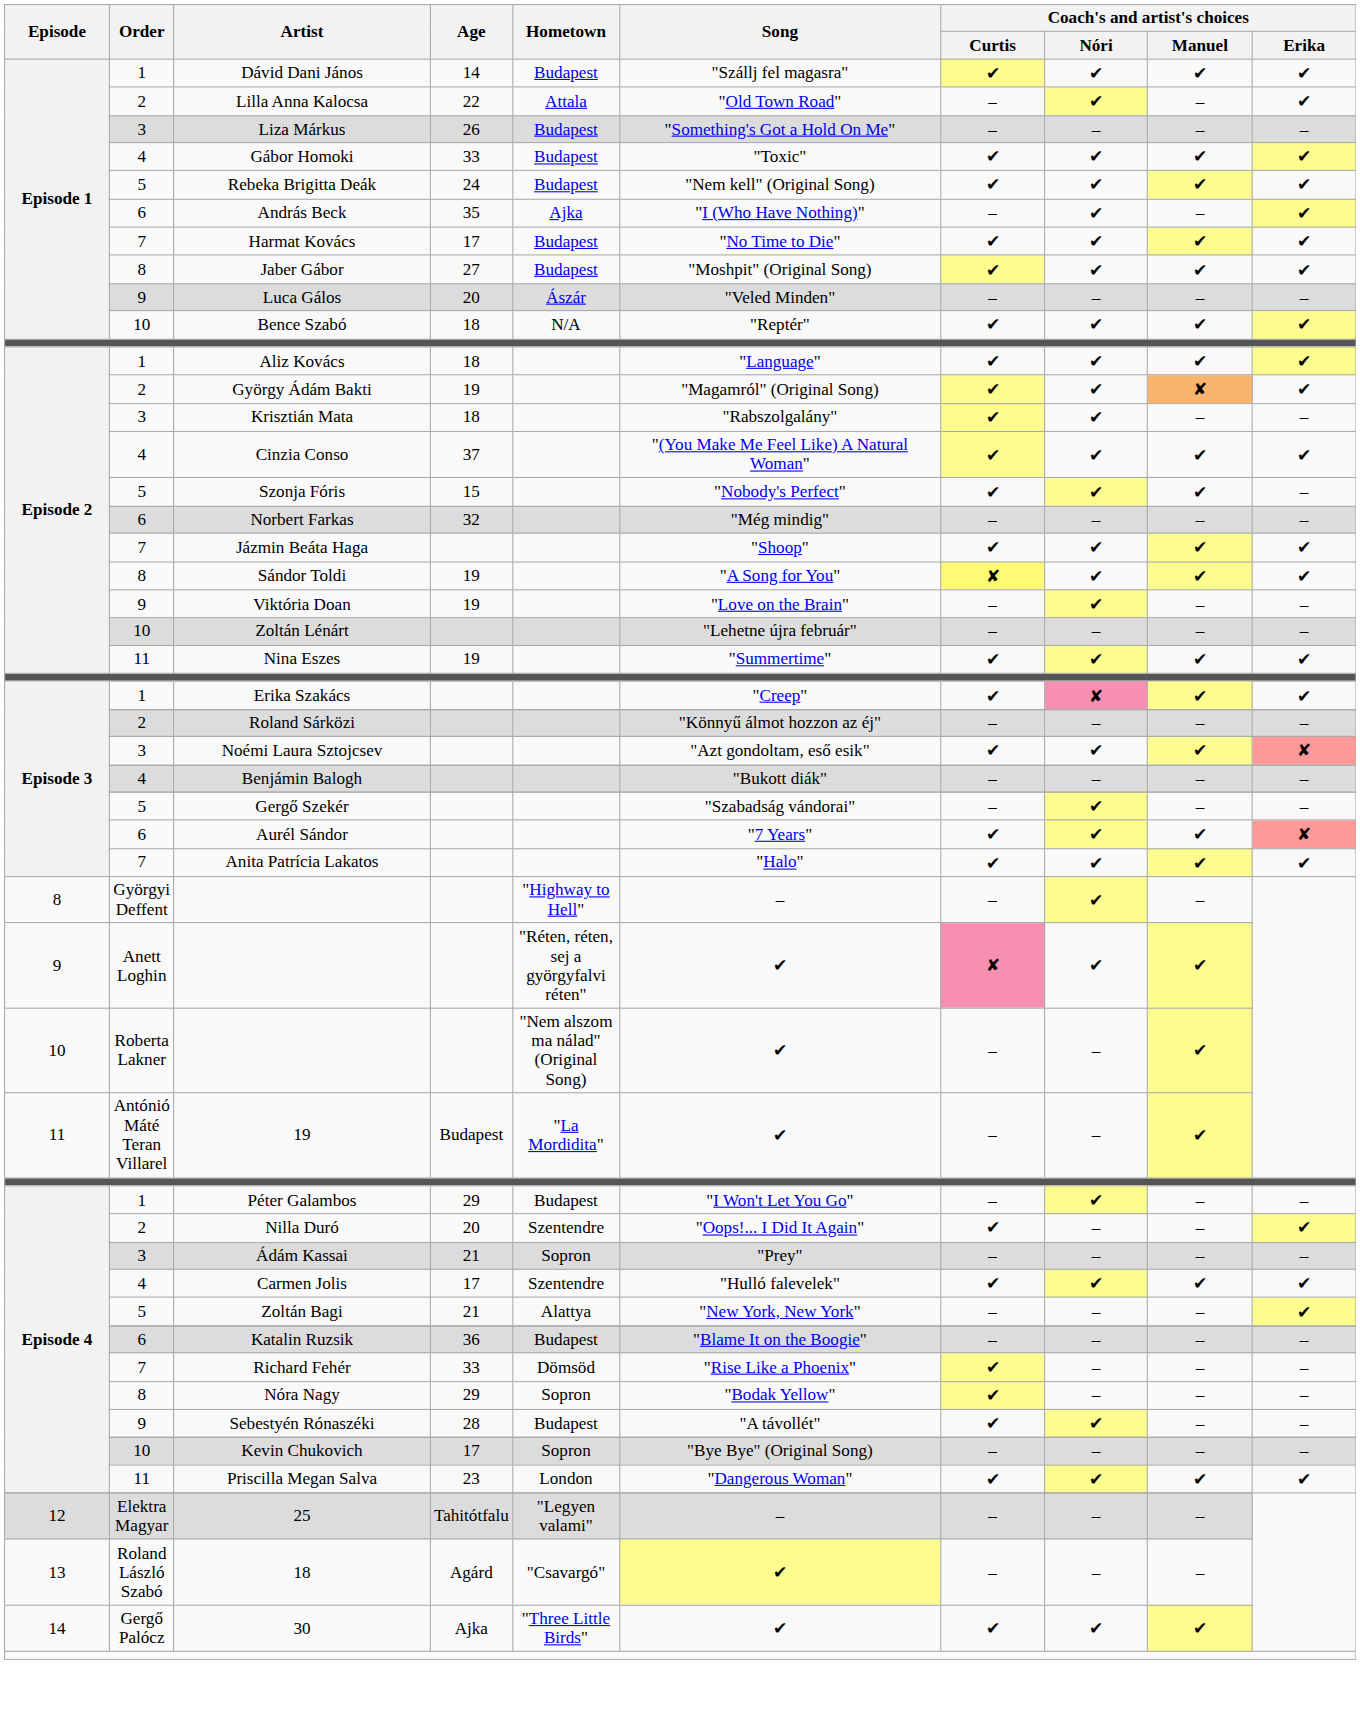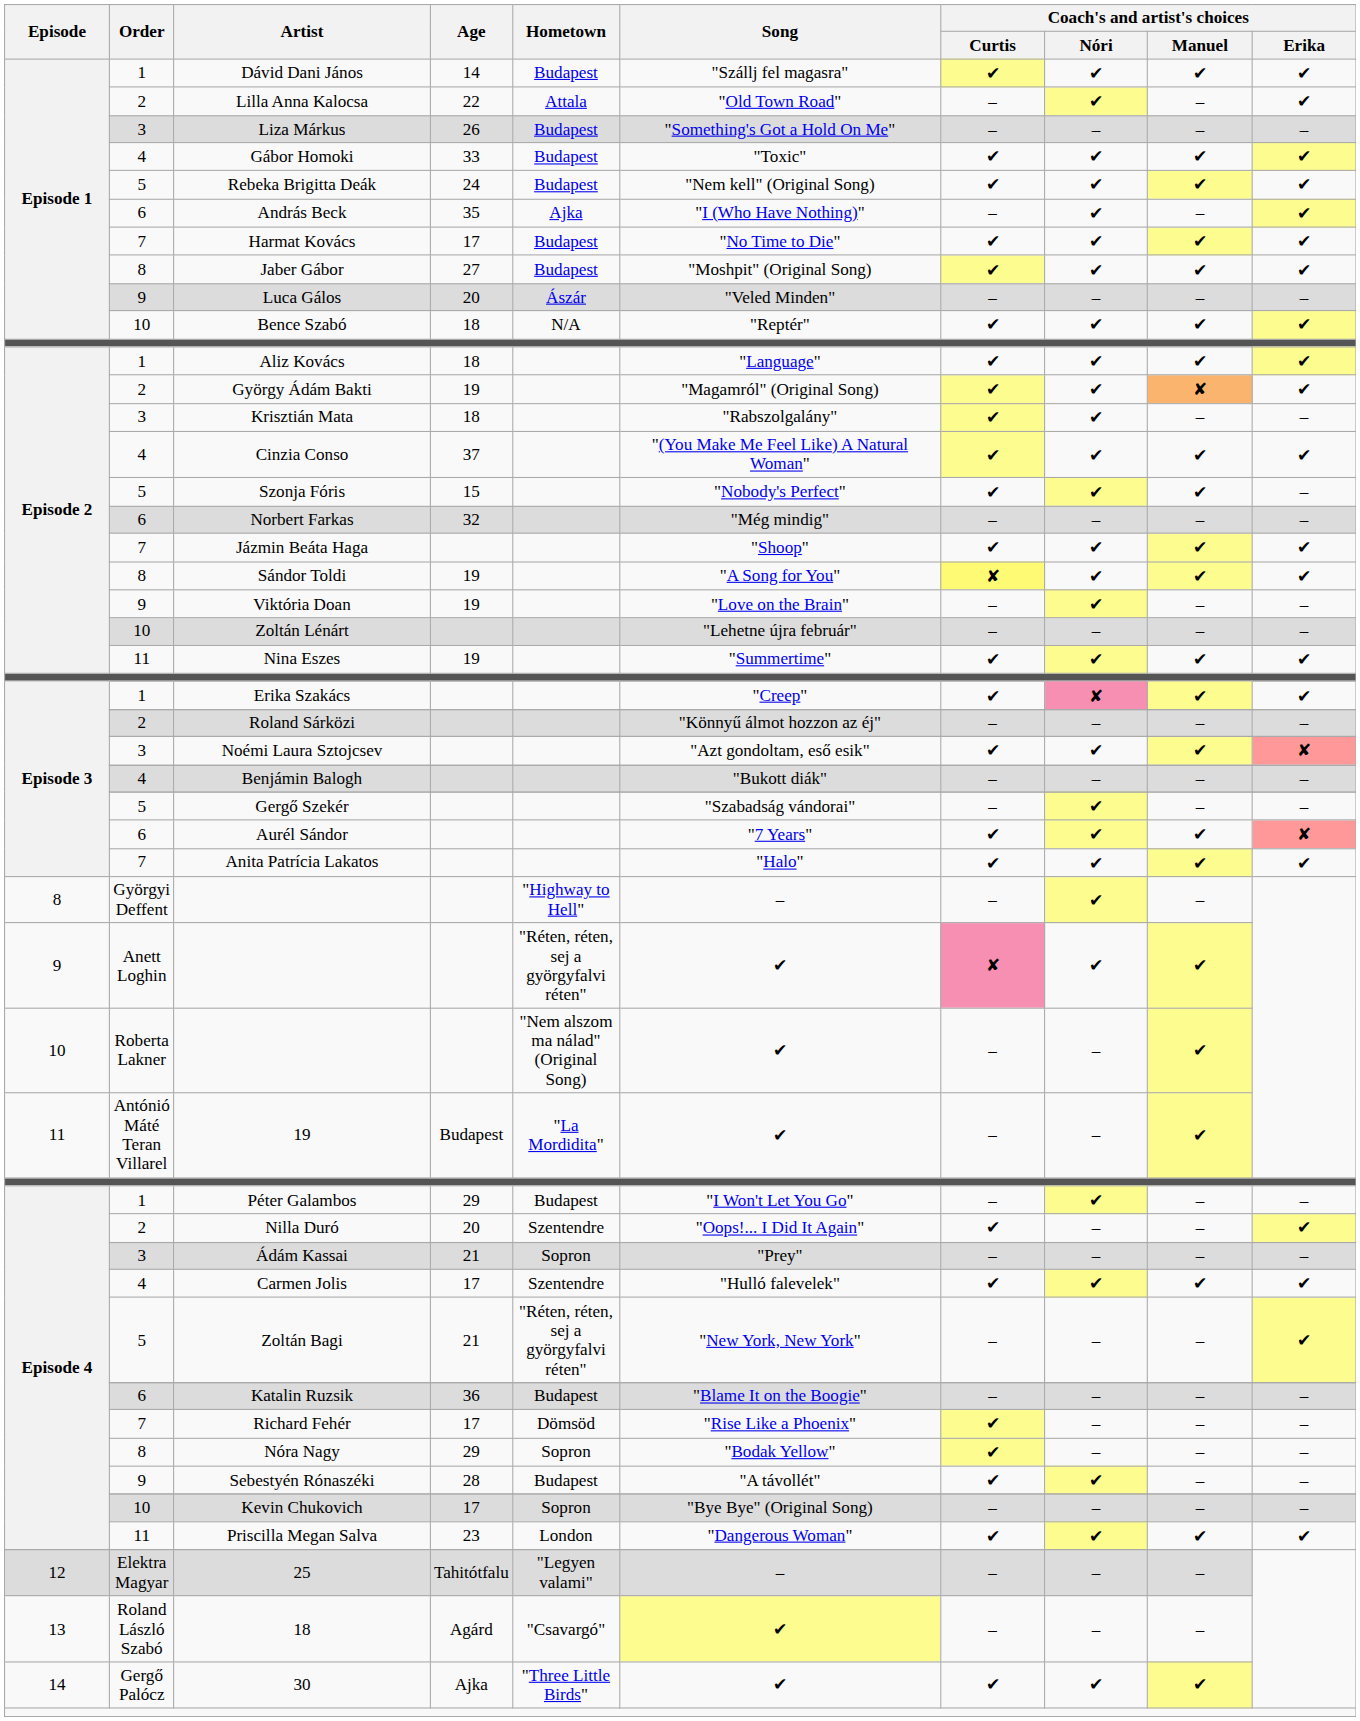Zoltán Bagi | Hometown: Alattya -> "Réten, réten, sej a györgyfalvi réten"
Richard Fehér | Age: 33 -> 17
